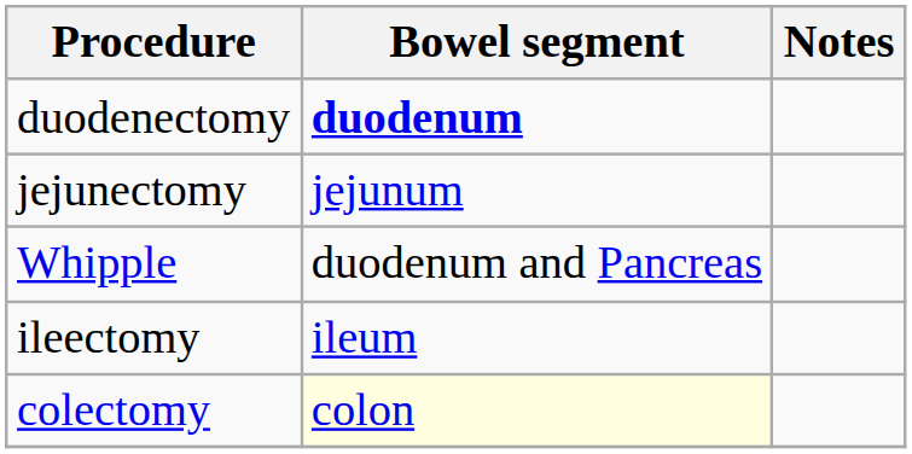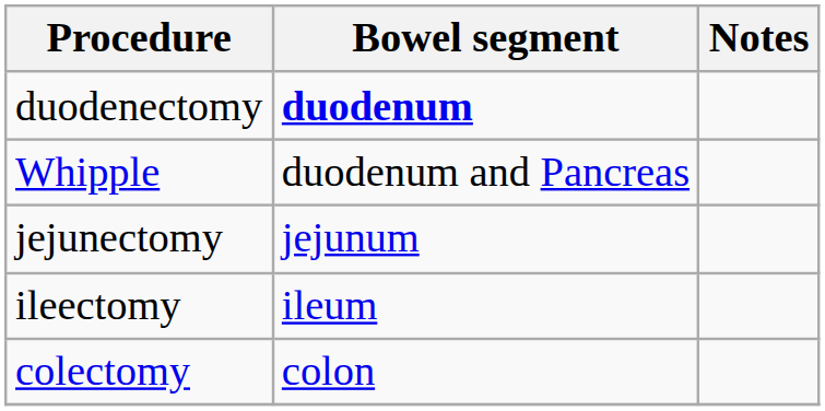rows swapped: Whipple <-> jejunectomy
colectomy | Bowel segment: lightyellow background -> no background
